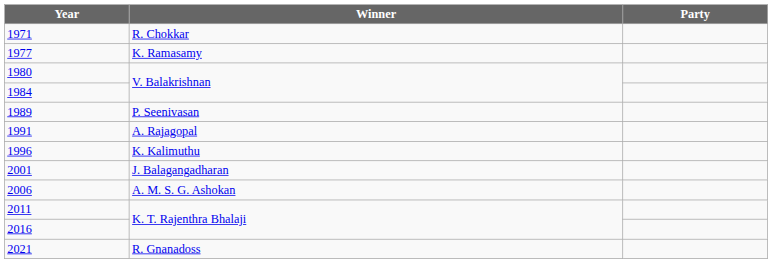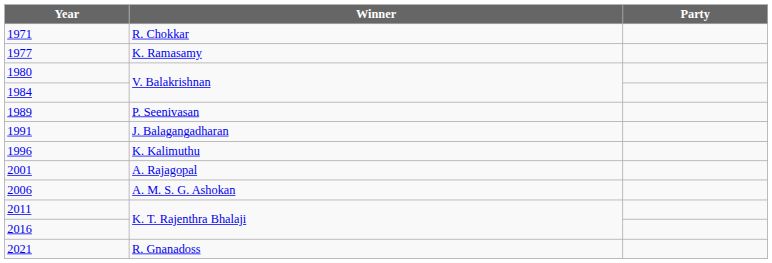1991 | Winner: A. Rajagopal -> J. Balagangadharan
2001 | Winner: J. Balagangadharan -> A. Rajagopal
